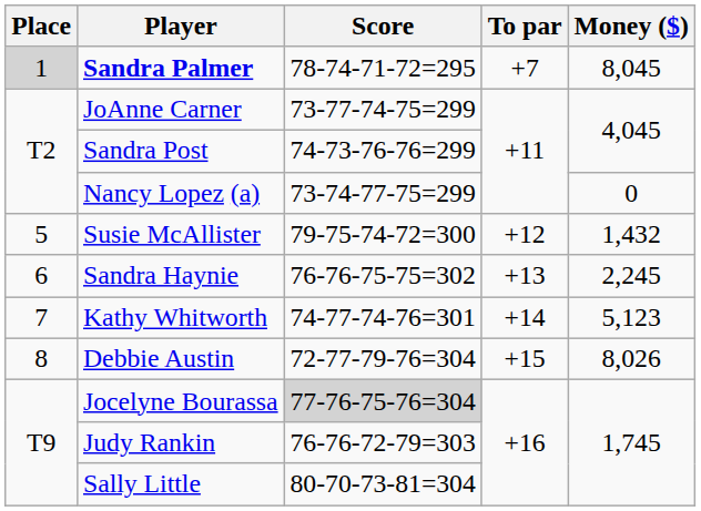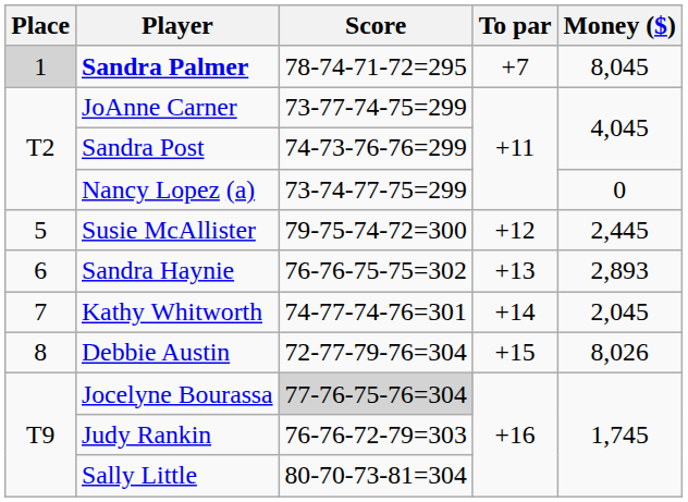Susie McAllister | Money ($): 1,432 -> 2,445
Sandra Haynie | Money ($): 2,245 -> 2,893
Kathy Whitworth | Money ($): 5,123 -> 2,045
